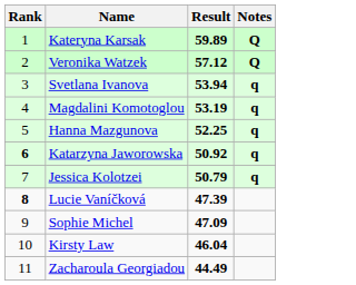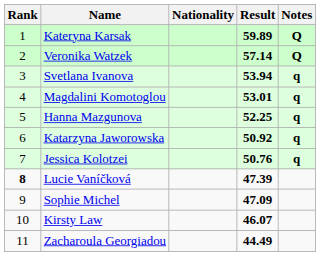+ column: Nationality
Veronika Watzek | Result: 57.12 -> 57.14
Magdalini Komotoglou | Result: 53.19 -> 53.01
Katarzyna Jaworowska | Rank: bold -> normal
Jessica Kolotzei | Result: 50.79 -> 50.76
Kirsty Law | Result: 46.04 -> 46.07
